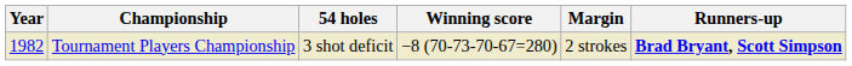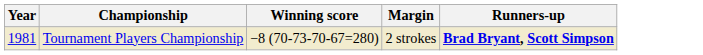- column: 54 holes | 3 shot deficit
Tournament Players Championship | Year: 1982 -> 1981
